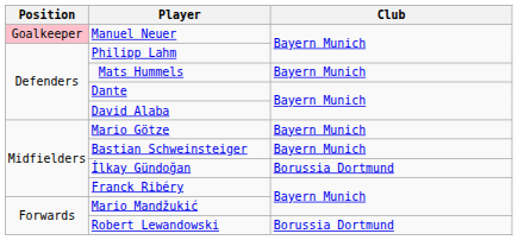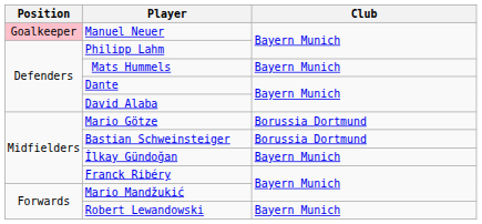Mario Götze | Club: Bayern Munich -> Borussia Dortmund
Bastian Schweinsteiger | Club: Bayern Munich -> Borussia Dortmund
İlkay Gündoğan | Club: Borussia Dortmund -> Bayern Munich
Robert Lewandowski | Club: Borussia Dortmund -> Bayern Munich
